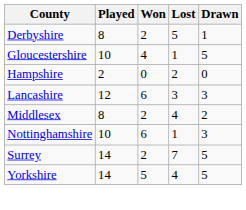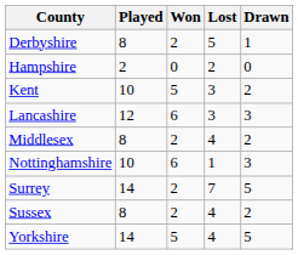- row: Gloucestershire | 10 | 4 | 1 | 5
+ row: Kent | 10 | 5 | 3 | 2
+ row: Sussex | 8 | 2 | 4 | 2
